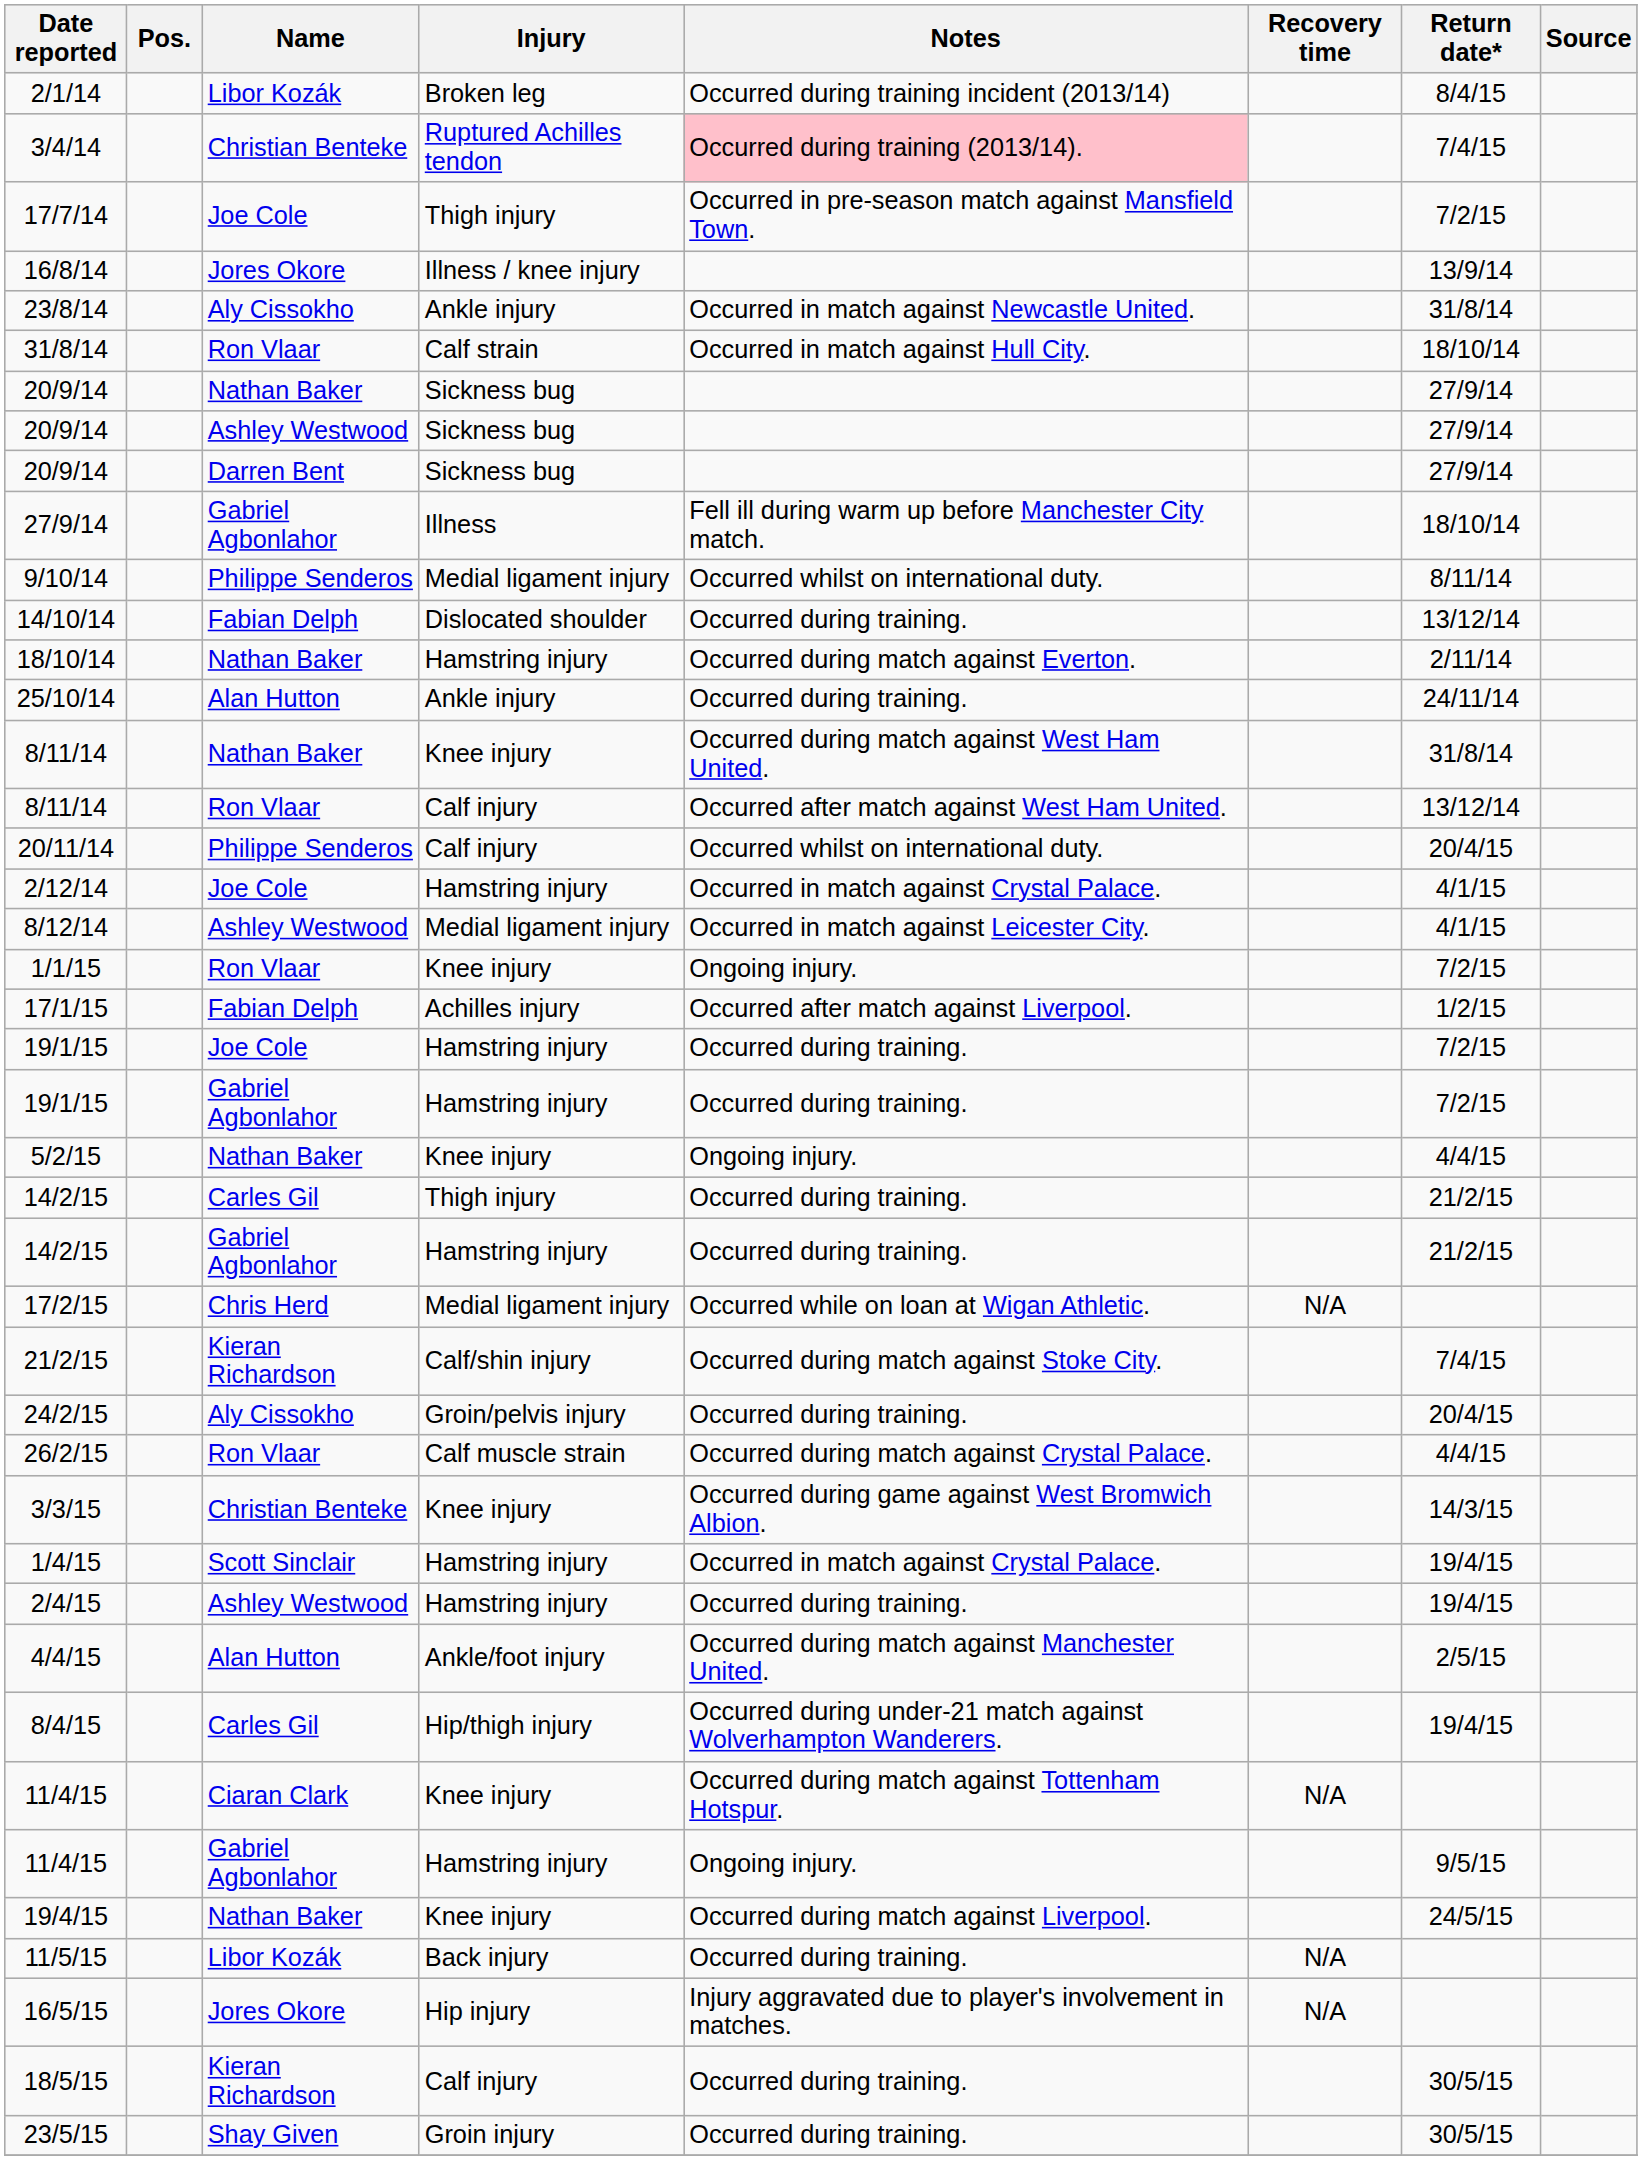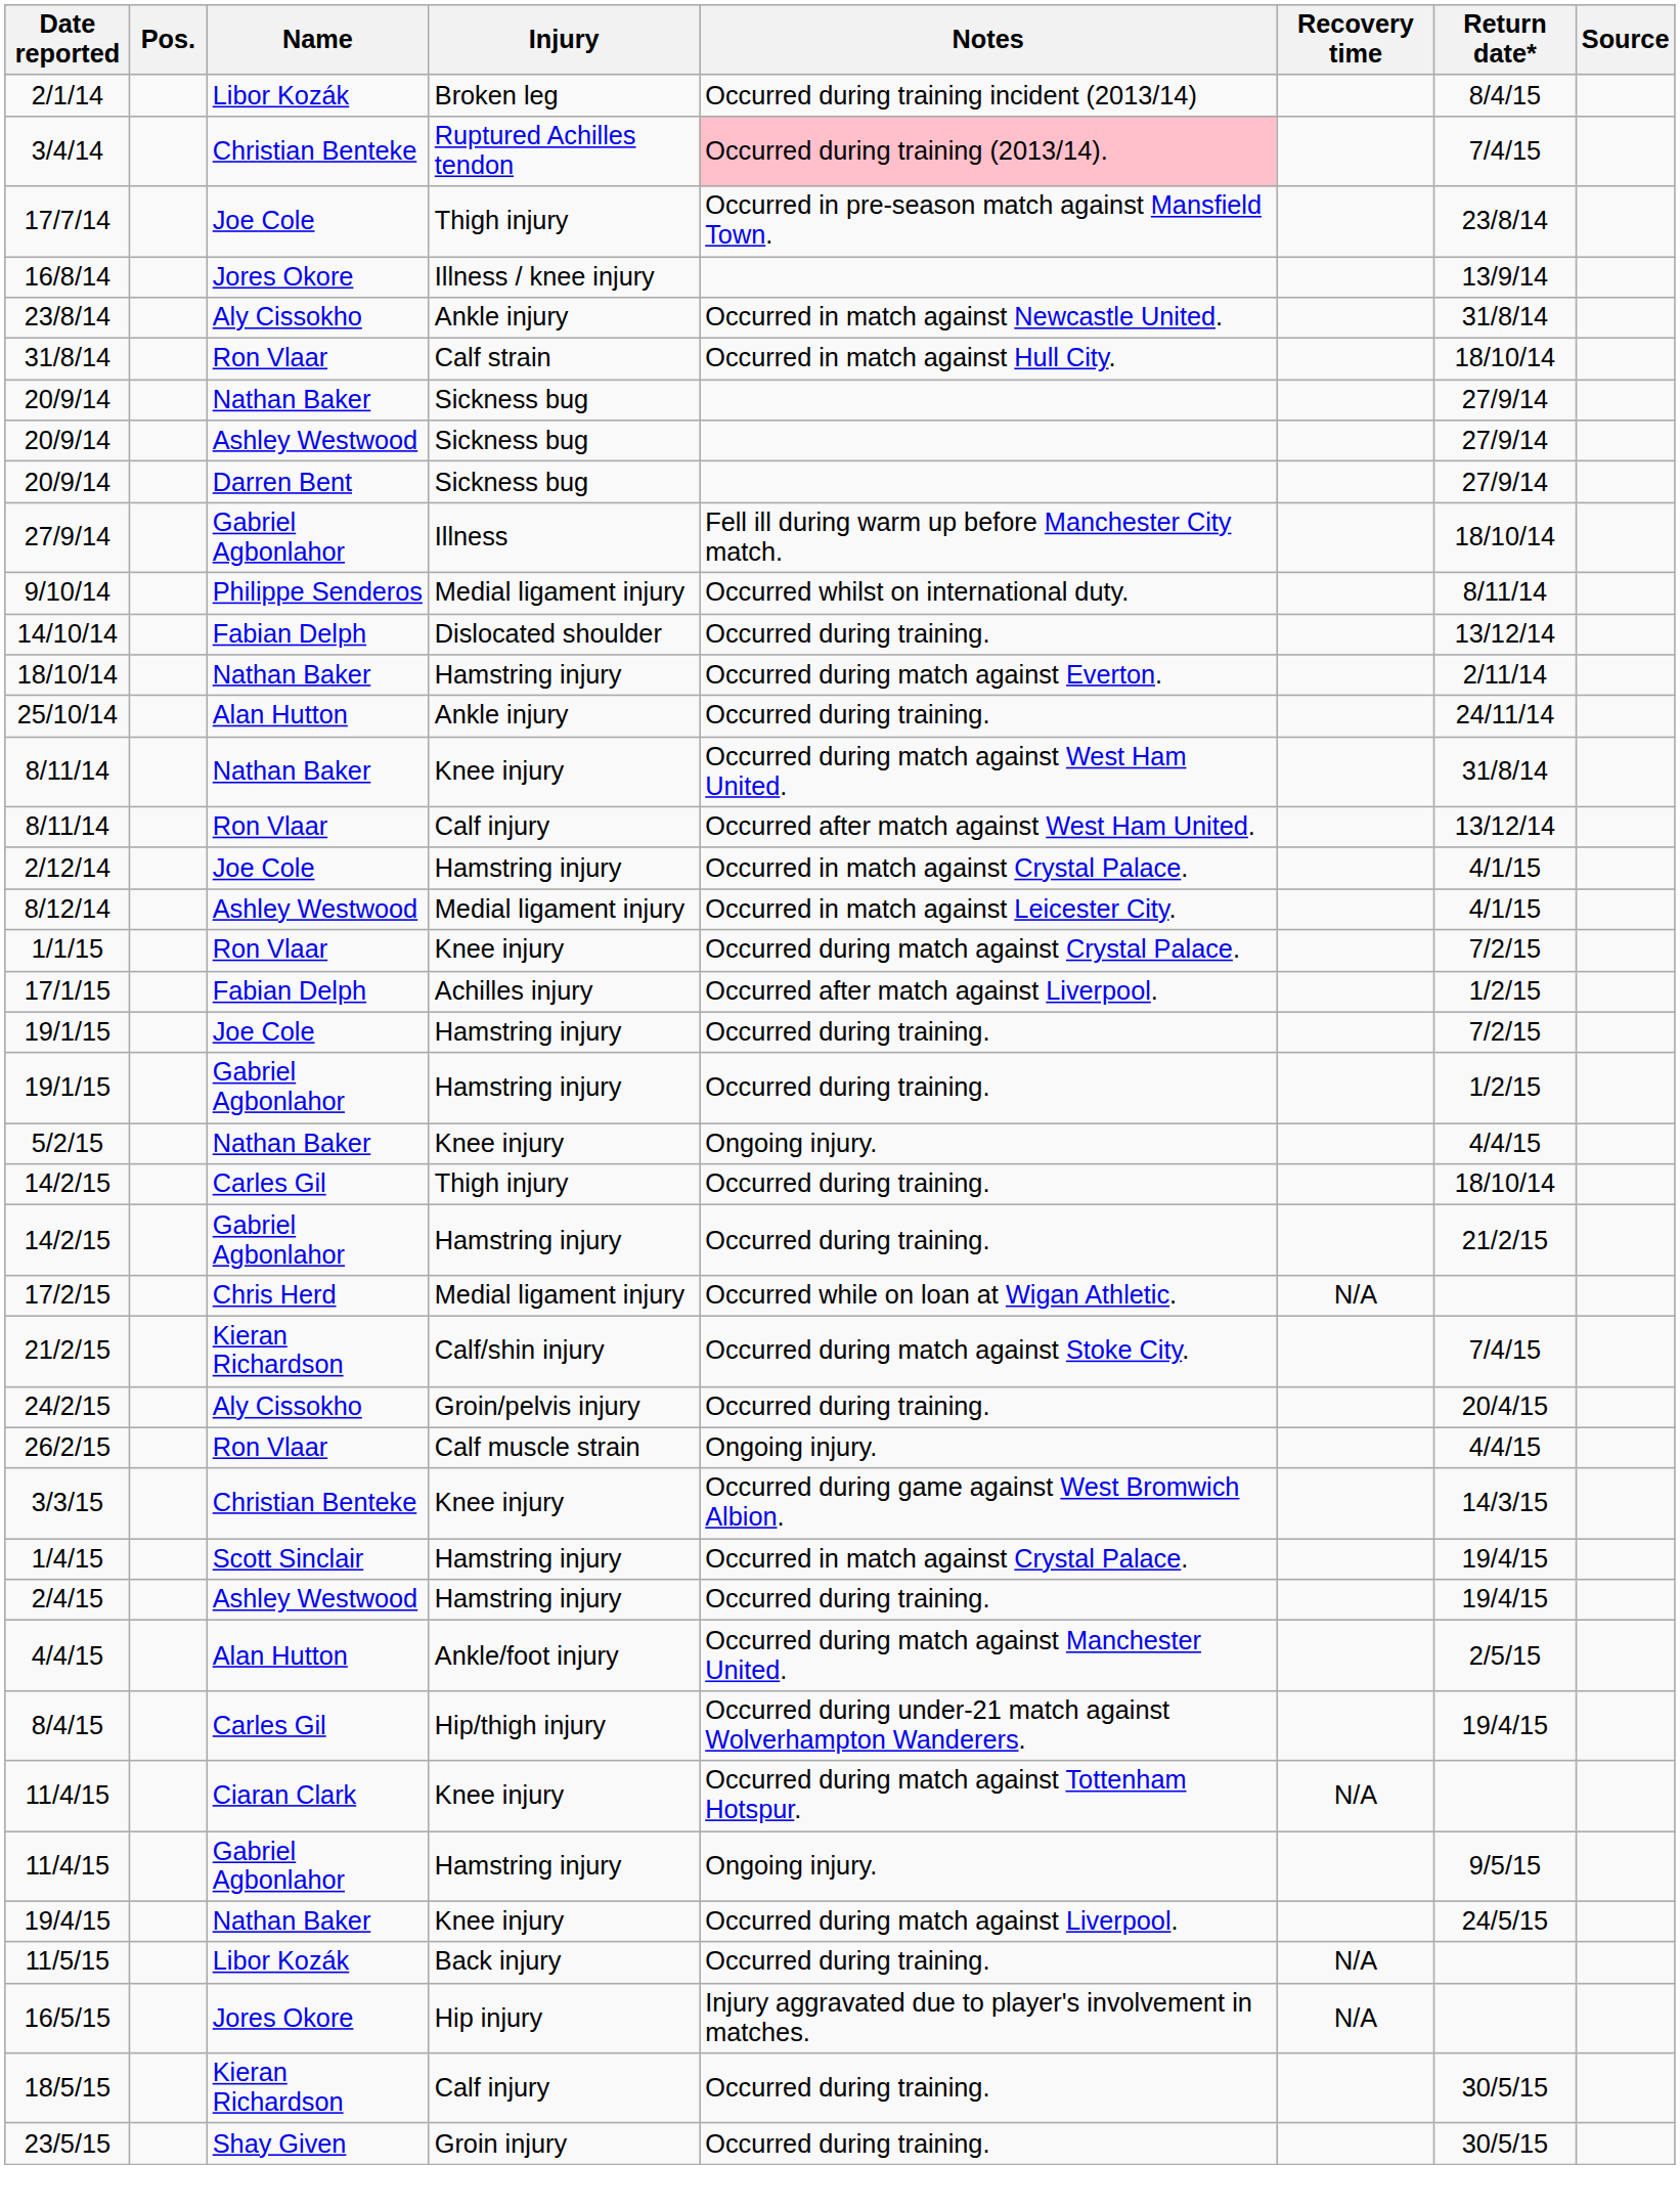17/7/14 | Return date*: 7/2/15 -> 23/8/14
- row: 20/11/14 | Philippe Senderos | Calf injury | Occurred whilst on international duty. | 20/4/15
1/1/15 | Notes: Ongoing injury. -> Occurred during match against Crystal Palace.
19/1/15 / Gabriel Agbonlahor | Return date*: 7/2/15 -> 1/2/15
14/2/15 / Carles Gil | Return date*: 21/2/15 -> 18/10/14
26/2/15 | Notes: Occurred during match against Crystal Palace. -> Ongoing injury.
